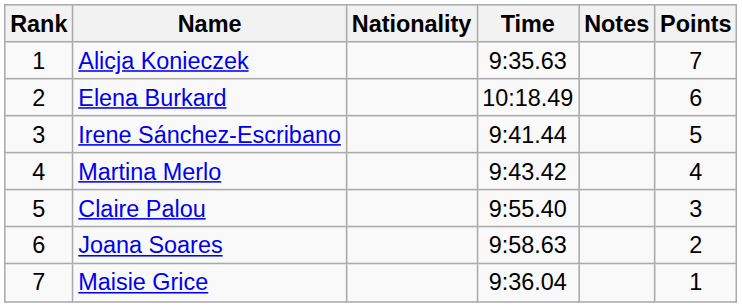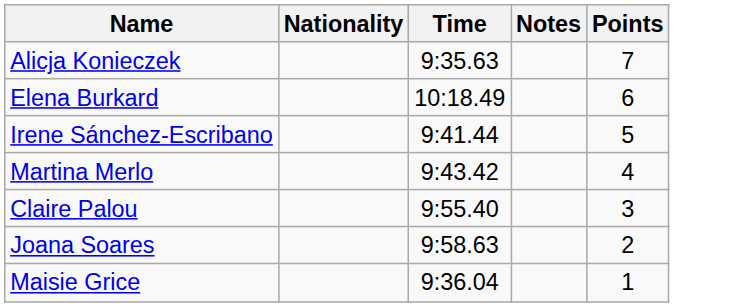- column: Rank | 1 | 2 | 3 | 4 | 5 | 6 | 7
